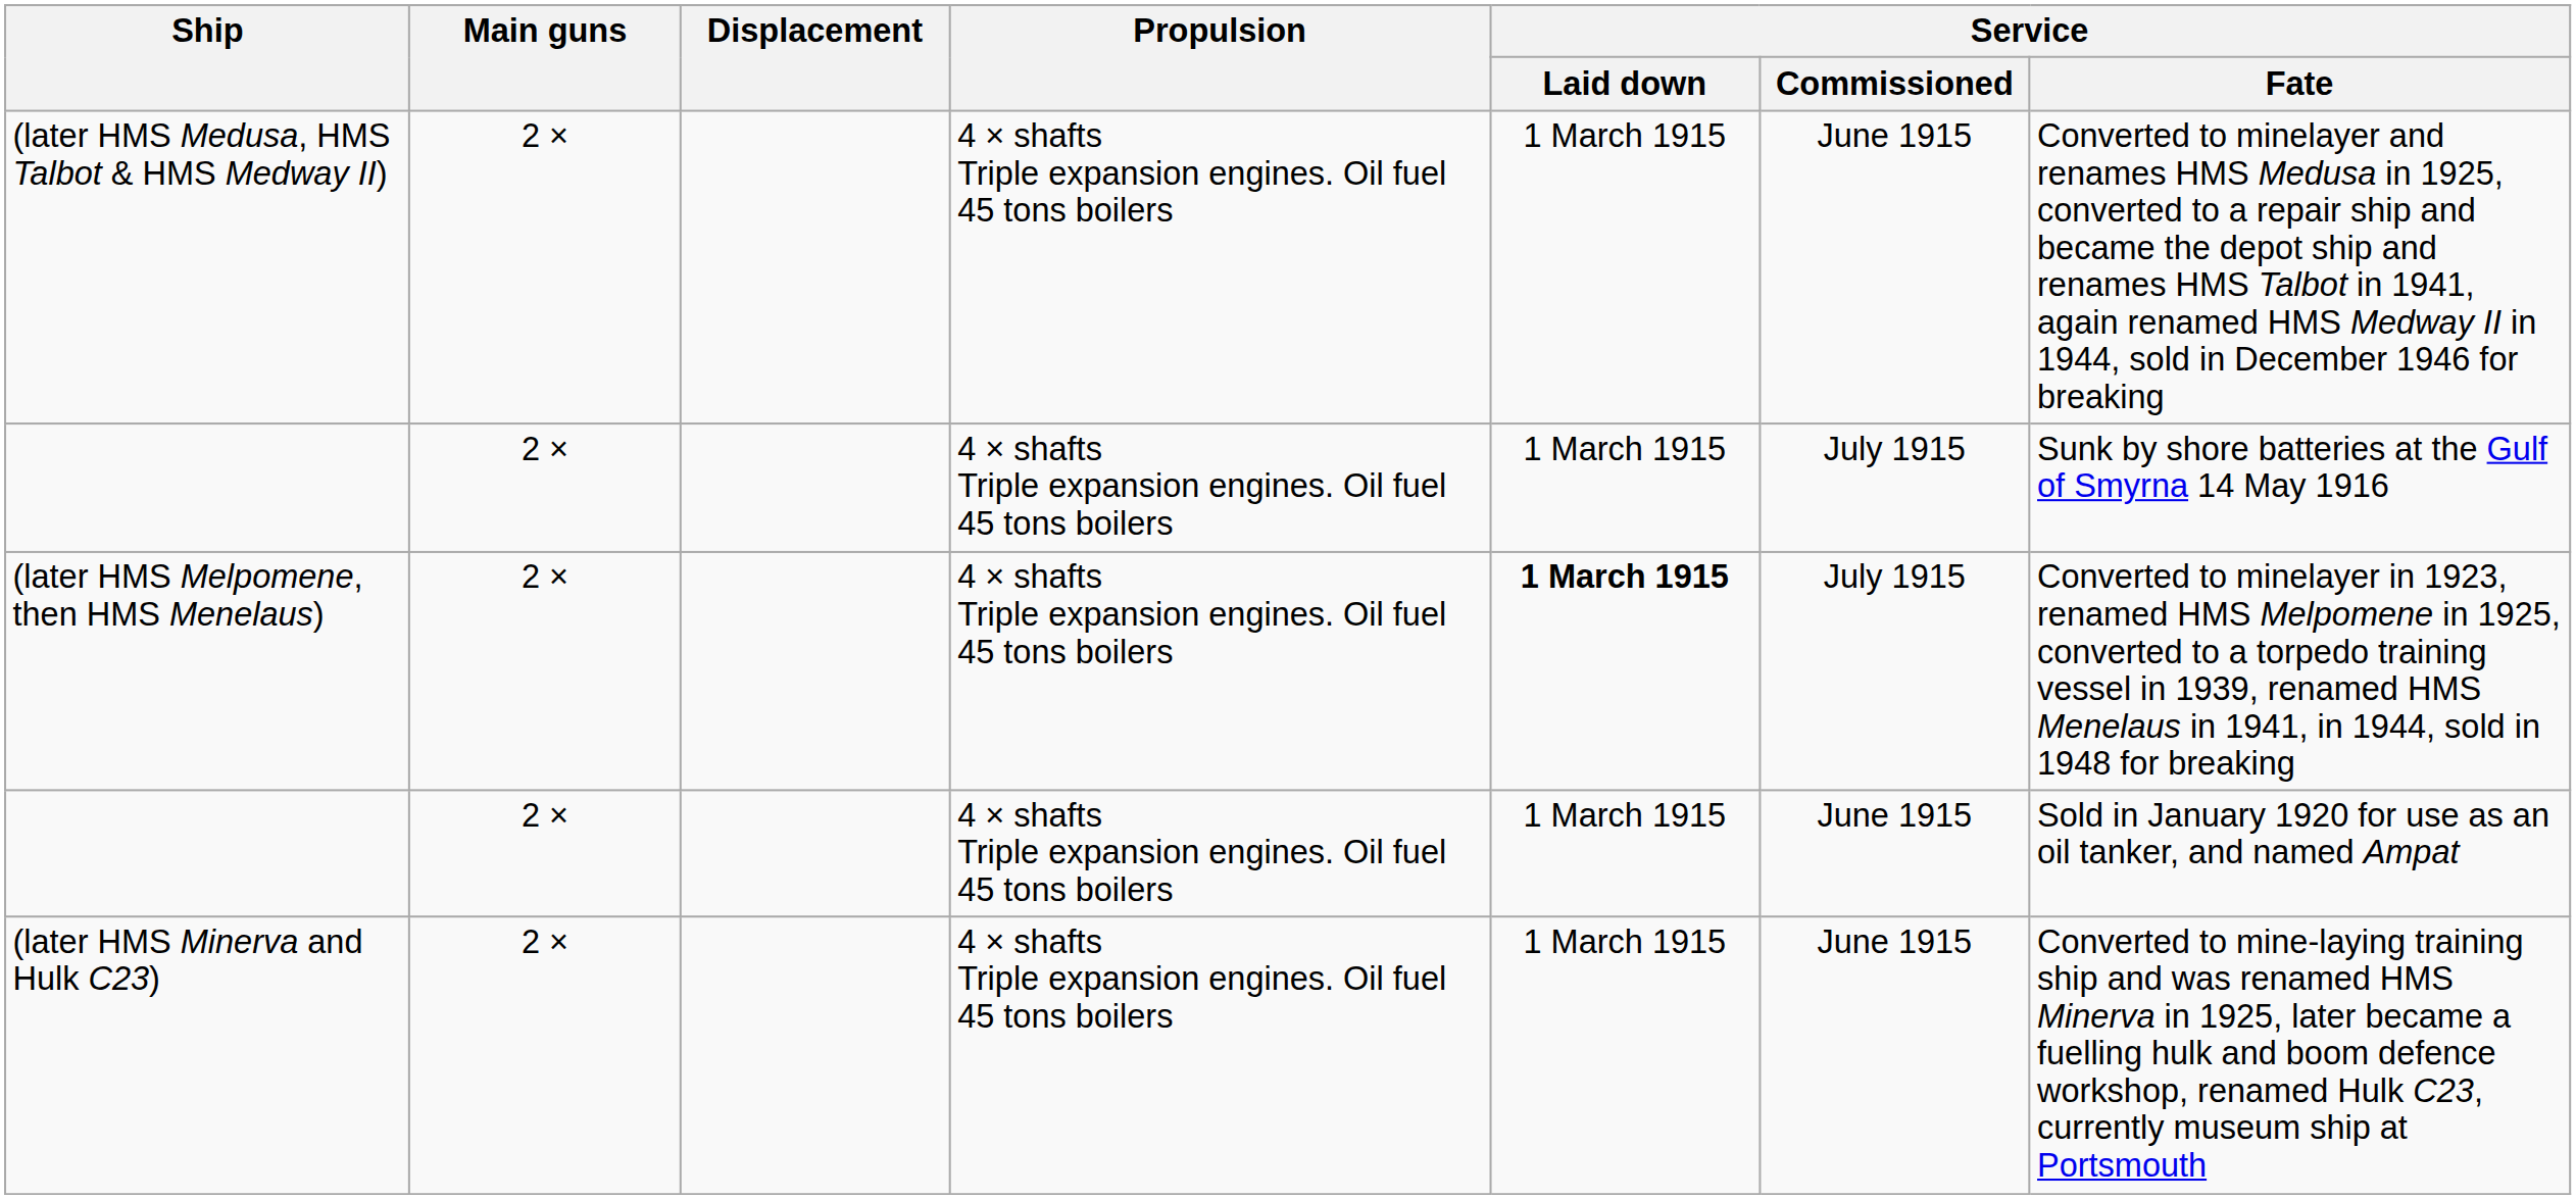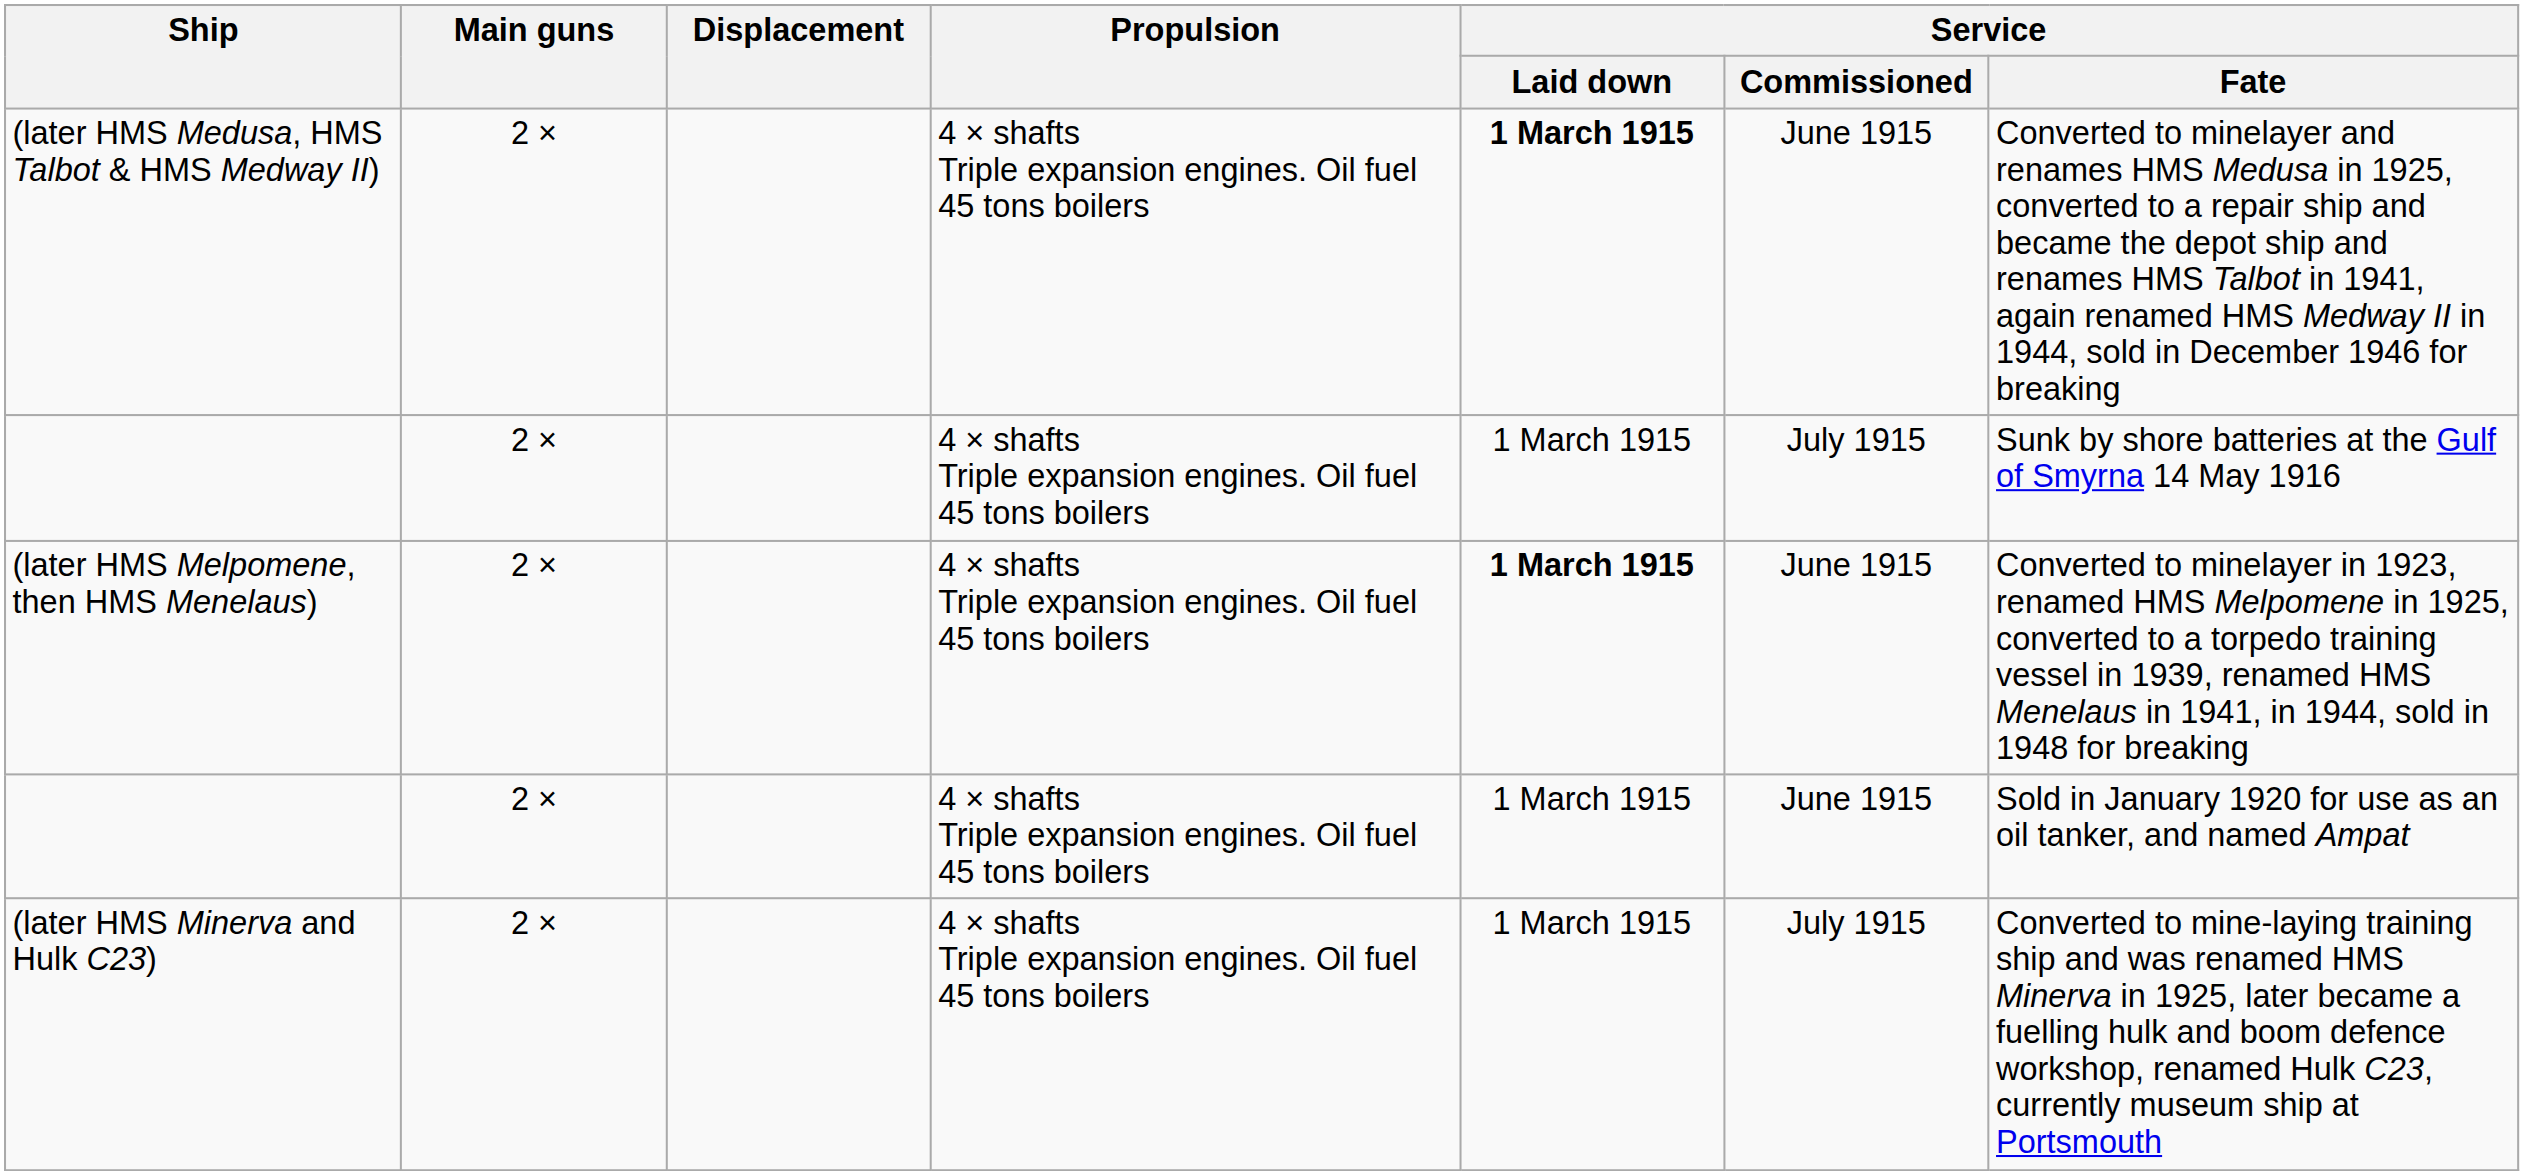(later HMS Medusa, HMS Talbot & HMS Medway II) | Service / Laid down: normal -> bold
(later HMS Melpomene, then HMS Menelaus) | Service / Commissioned: July 1915 -> June 1915
(later HMS Minerva and Hulk C23) | Service / Commissioned: June 1915 -> July 1915
